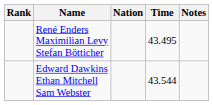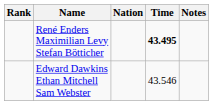René Enders Maximilian Levy Stefan Bötticher | Time: normal -> bold
Edward Dawkins Ethan Mitchell Sam Webster | Time: 43.544 -> 43.546
